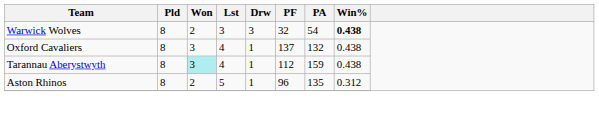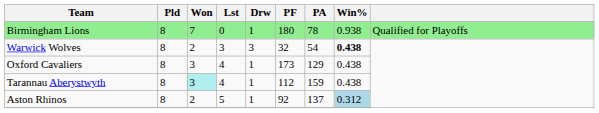+ row: Birmingham Lions | 8 | 7 | 0 | 1 | 180 | 78 | 0.938 | Qualified for Playoffs
Oxford Cavaliers | PF: 137 -> 173
Oxford Cavaliers | PA: 132 -> 129
Aston Rhinos | PF: 96 -> 92
Aston Rhinos | PA: 135 -> 137
Aston Rhinos | Win%: no background -> lightblue background
